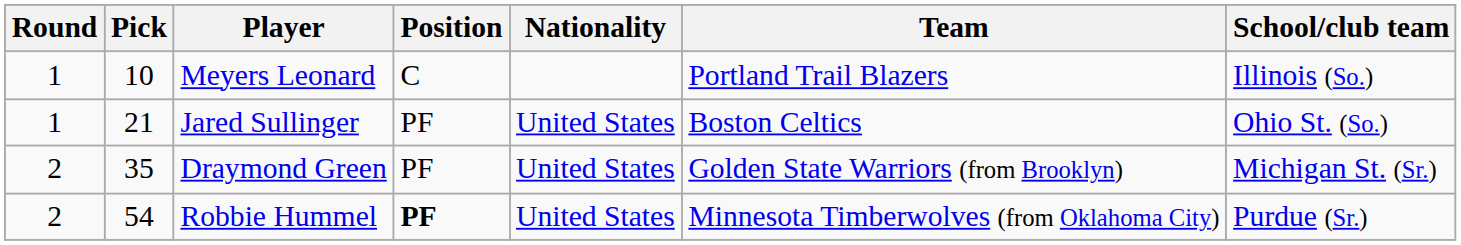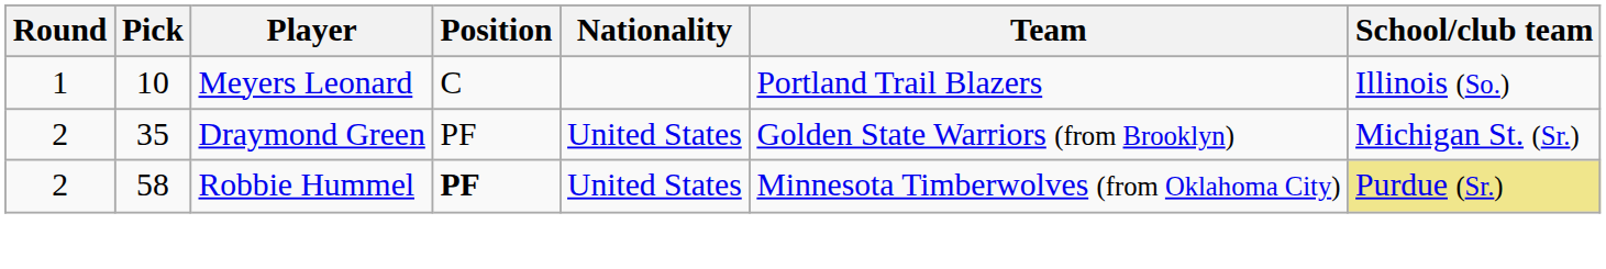- row: 1 | 21 | Jared Sullinger | PF | United States | Boston Celtics | Ohio St. (So.)
Robbie Hummel | Pick: 54 -> 58
Robbie Hummel | School/club team: no background -> khaki background
